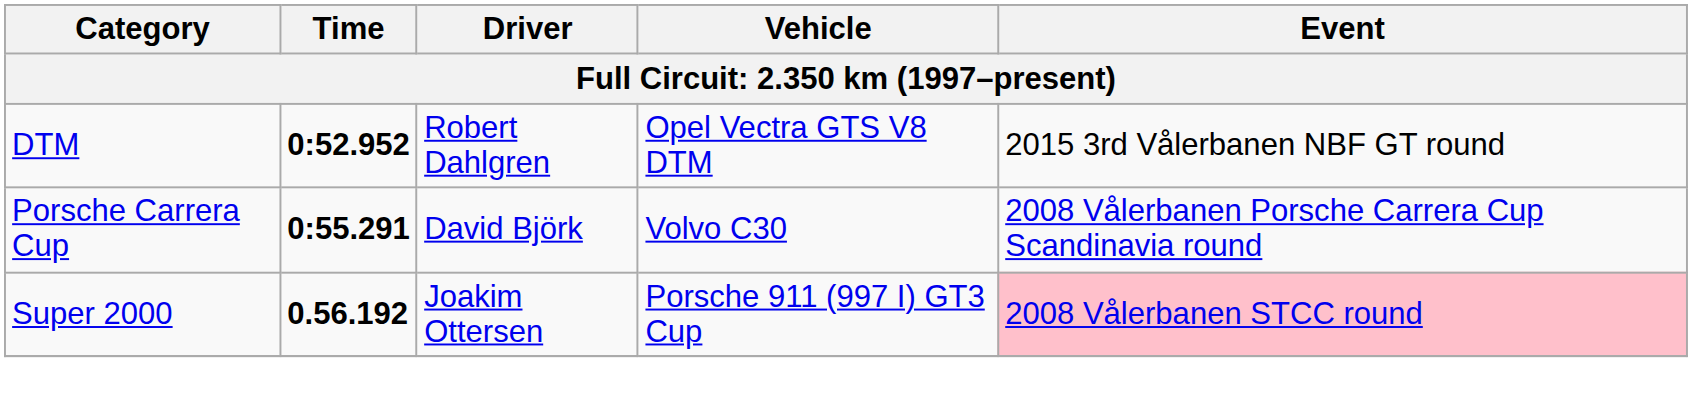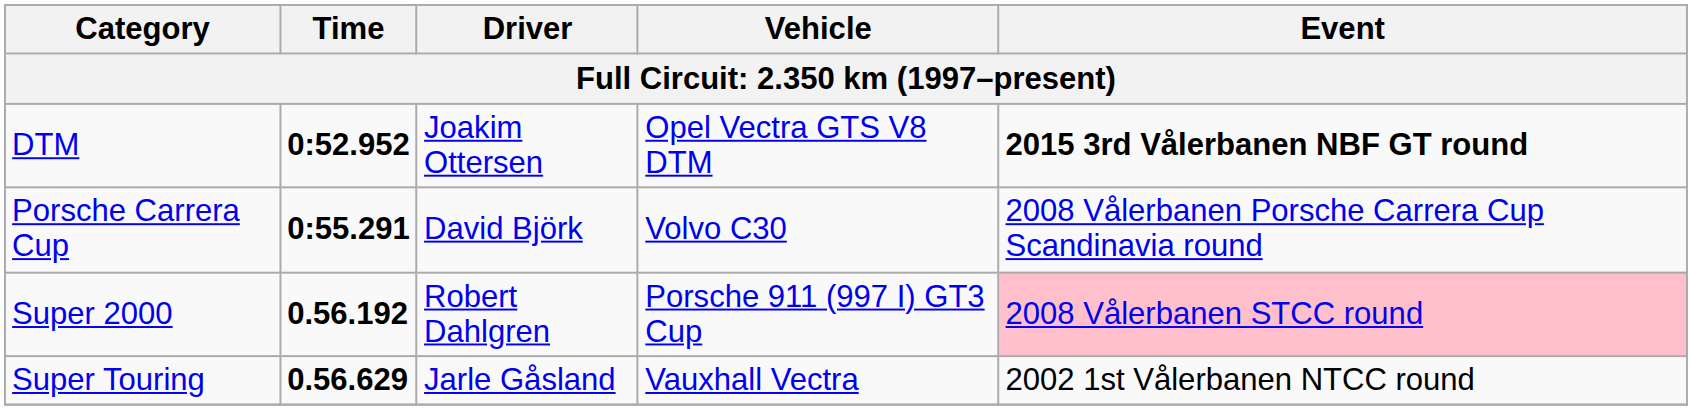DTM | Driver: Robert Dahlgren -> Joakim Ottersen
DTM | Event: normal -> bold
Super 2000 | Driver: Joakim Ottersen -> Robert Dahlgren
+ row: Super Touring | 0.56.629 | Jarle Gåsland | Vauxhall Vectra | 2002 1st Vålerbanen NTCC round
